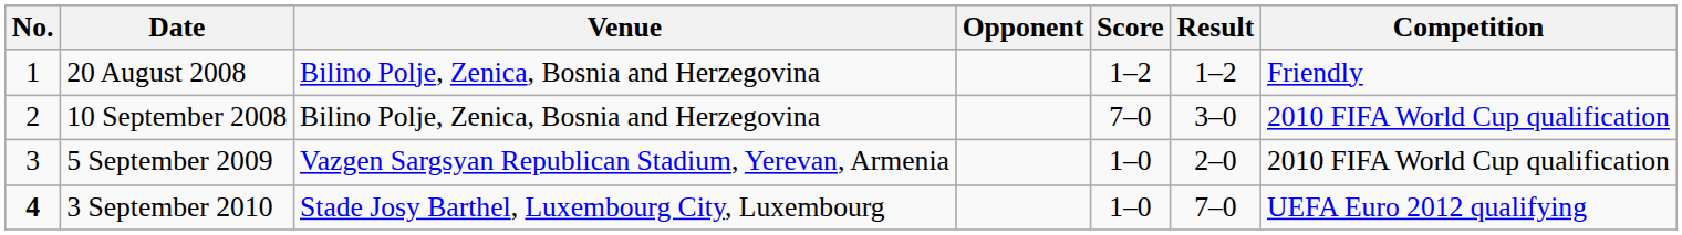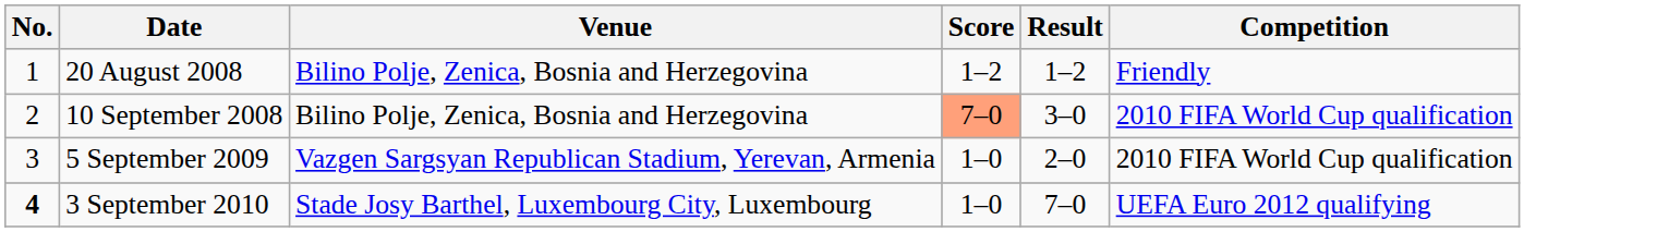- column: Opponent
10 September 2008 | Score: no background -> lightsalmon background
